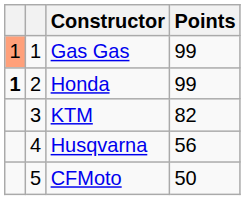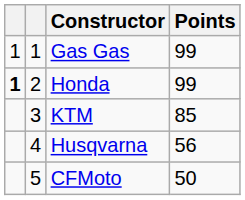Gas Gas | column 1: lightsalmon background -> no background
KTM | Points: 82 -> 85
